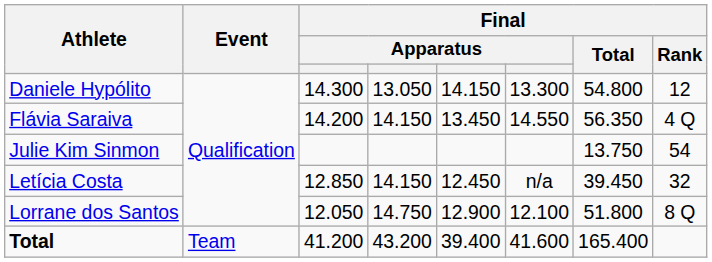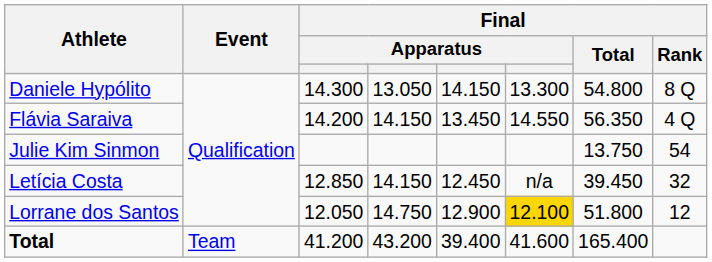Daniele Hypólito | Final / Rank: 12 -> 8 Q
Lorrane dos Santos | column 6: no background -> gold background
Lorrane dos Santos | Final / Rank: 8 Q -> 12
